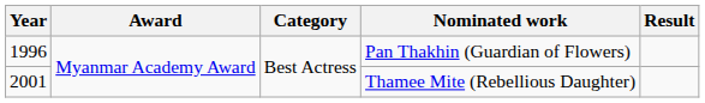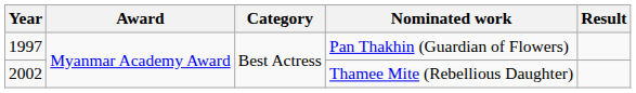Pan Thakhin (Guardian of Flowers) | Year: 1996 -> 1997
Thamee Mite (Rebellious Daughter) | Year: 2001 -> 2002
